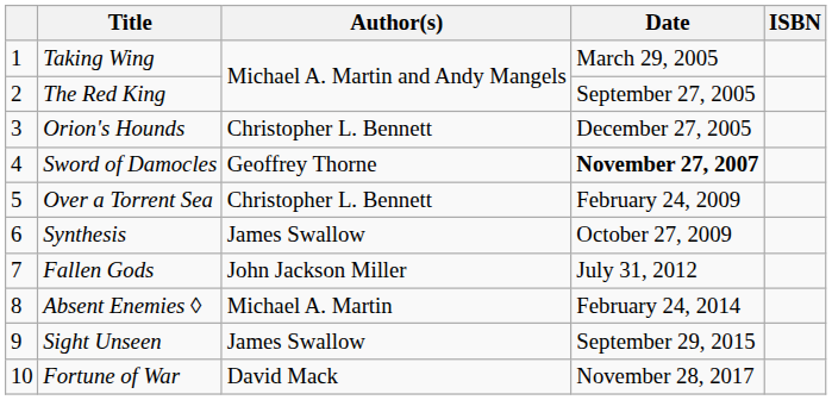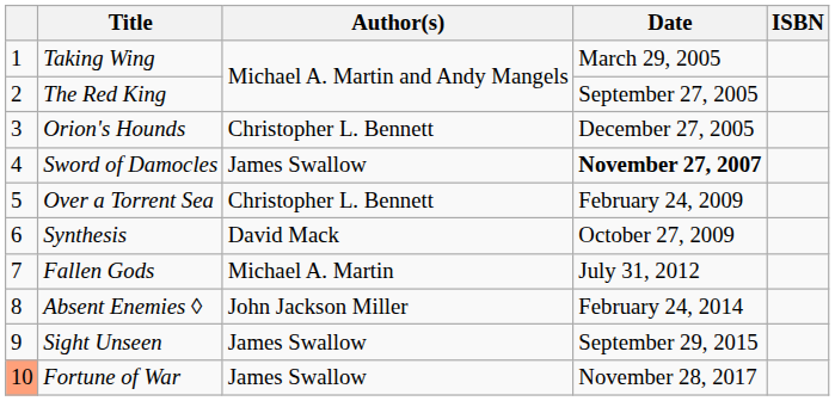Sword of Damocles | Author(s): Geoffrey Thorne -> James Swallow
Synthesis | Author(s): James Swallow -> David Mack
Fallen Gods | Author(s): John Jackson Miller -> Michael A. Martin
Absent Enemies ◊ | Author(s): Michael A. Martin -> John Jackson Miller
Fortune of War | column 1: no background -> lightsalmon background
Fortune of War | Author(s): David Mack -> James Swallow
